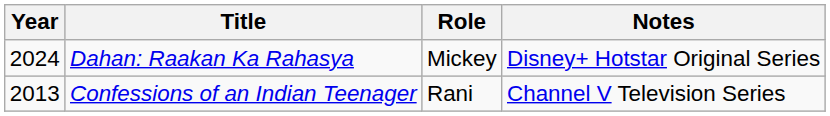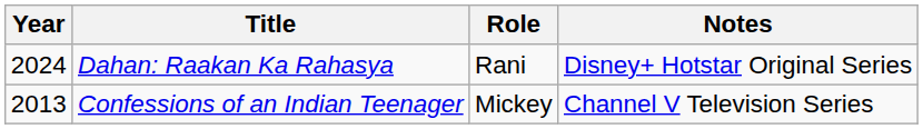Dahan: Raakan Ka Rahasya | Role: Mickey -> Rani
Confessions of an Indian Teenager | Role: Rani -> Mickey
